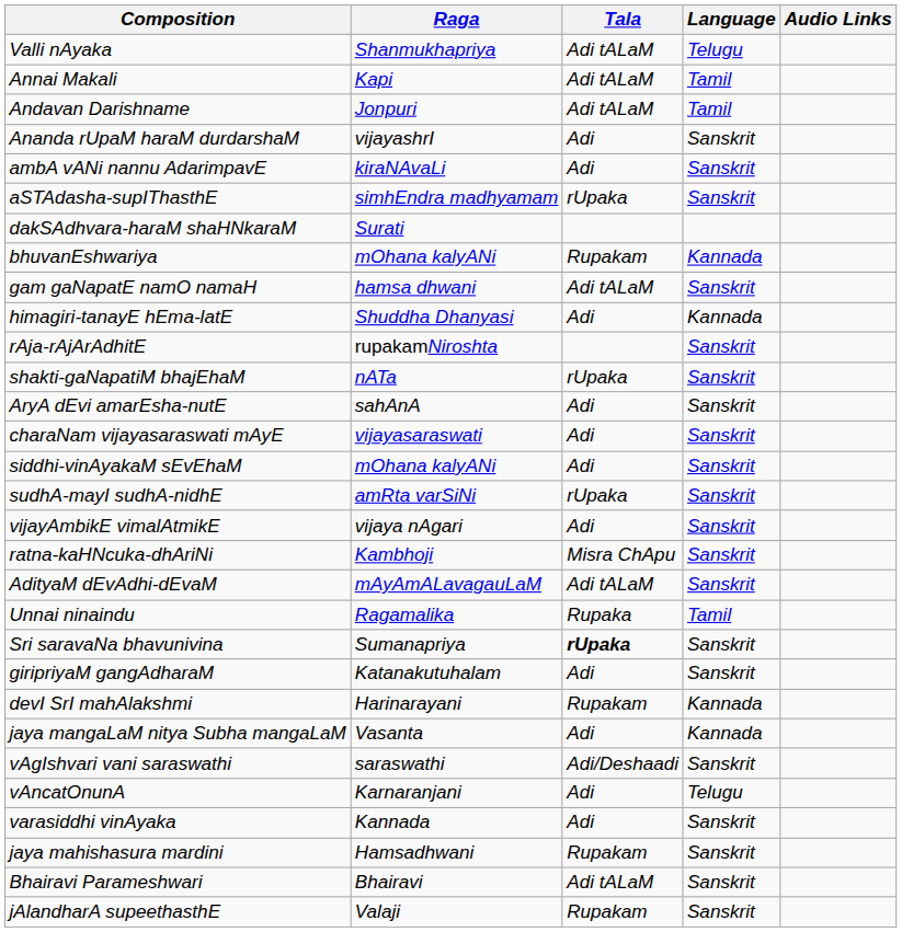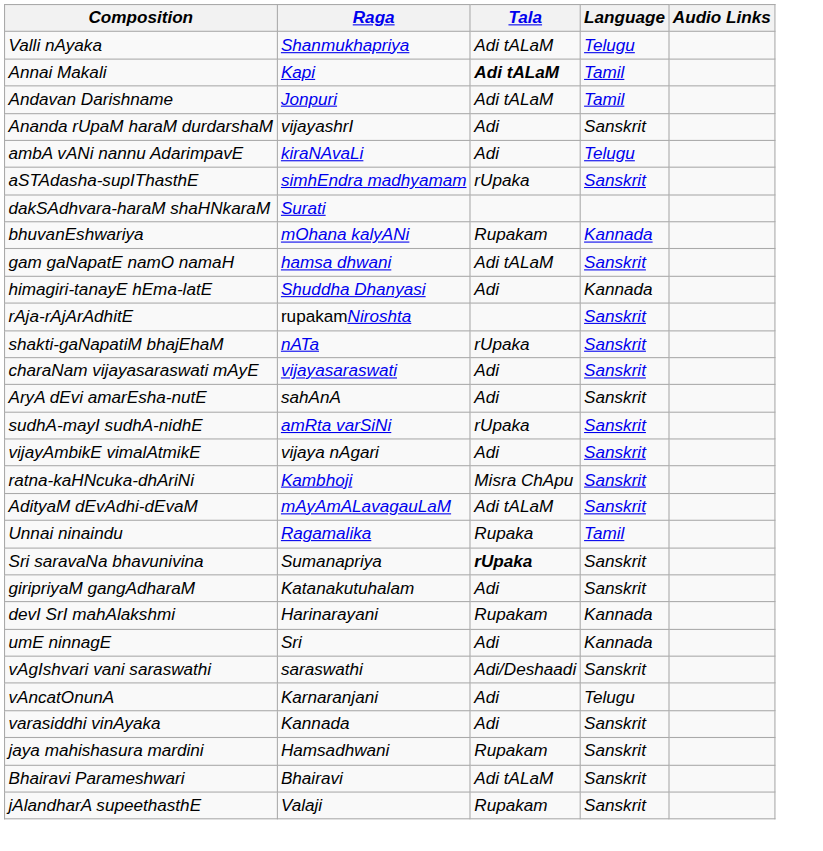Annai Makali | Tala: normal -> bold
ambA vANi nannu AdarimpavE | Language: Sanskrit -> Telugu
rows swapped: charaNam vijayasaraswati mAyE <-> AryA dEvi amarEsha-nutE
- row: siddhi-vinAyakaM sEvEhaM | mOhana kalyANi | Adi | Sanskrit
- row: jaya mangaLaM nitya Subha mangaLaM | Vasanta | Adi | Kannada
+ row: umE ninnagE | Sri | Adi | Kannada
